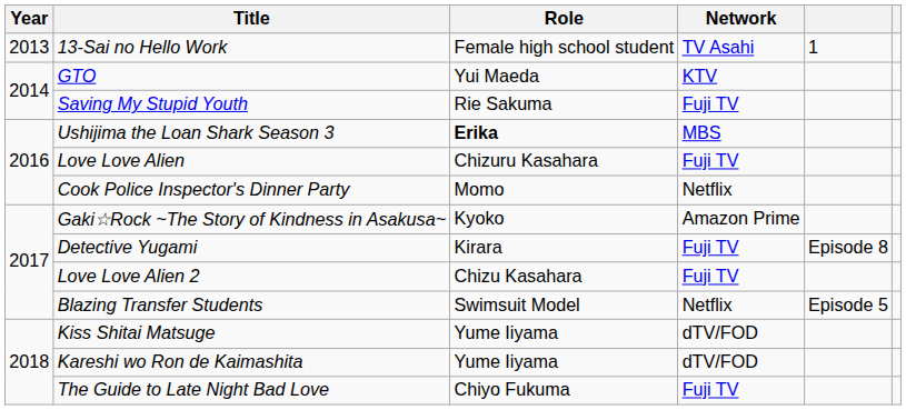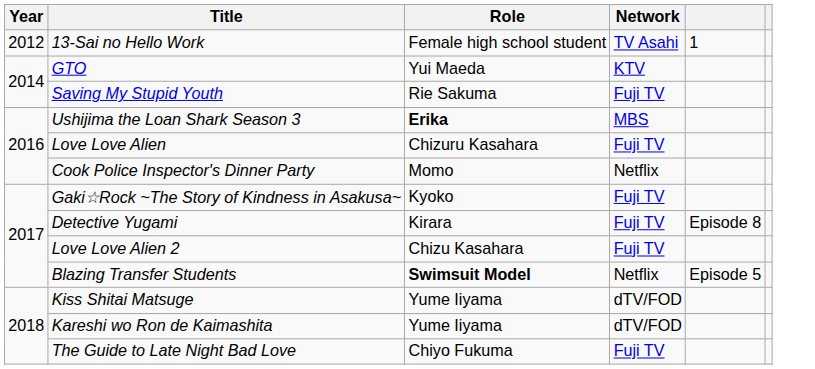13-Sai no Hello Work | Year: 2013 -> 2012
Gaki☆Rock ~The Story of Kindness in Asakusa~ | Network: Amazon Prime -> Fuji TV
Blazing Transfer Students | Role: normal -> bold
